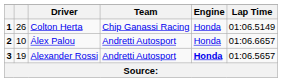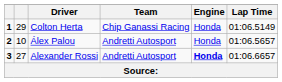Colton Herta | column 2: 26 -> 29
Álex Palou | Lap Time: 01:06.6657 -> 01:06.5657
Alexander Rossi | column 2: 19 -> 27
Alexander Rossi | Lap Time: 01:06.5657 -> 01:06.6657
